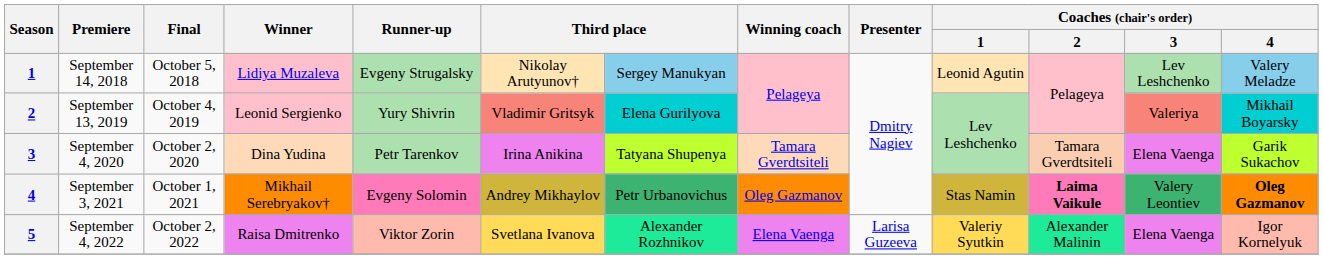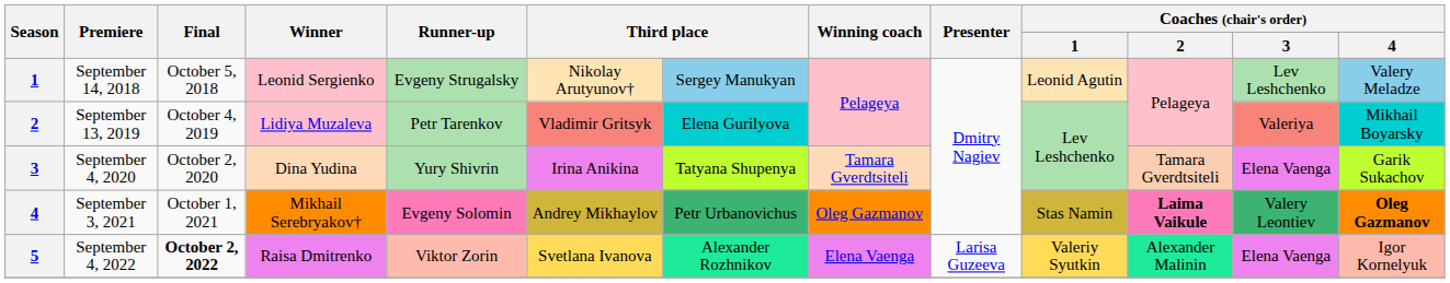September 14, 2018 | Winner: Lidiya Muzaleva -> Leonid Sergienko
September 13, 2019 | Winner: Leonid Sergienko -> Lidiya Muzaleva
September 13, 2019 | Runner-up: Yury Shivrin -> Petr Tarenkov
September 4, 2020 | Runner-up: Petr Tarenkov -> Yury Shivrin
September 4, 2022 | Final: normal -> bold
